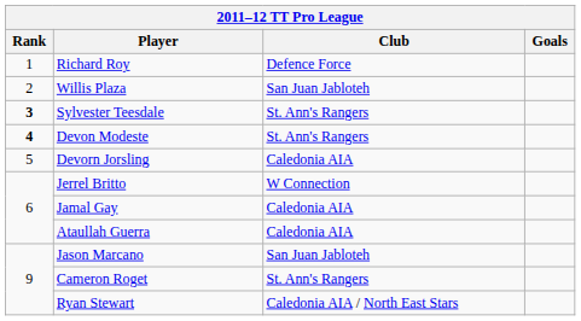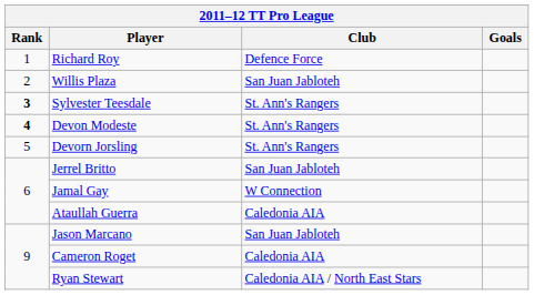Devorn Jorsling | Club: Caledonia AIA -> St. Ann's Rangers
Jerrel Britto | Club: W Connection -> San Juan Jabloteh
Jamal Gay | Club: Caledonia AIA -> W Connection
Cameron Roget | Club: St. Ann's Rangers -> Caledonia AIA
